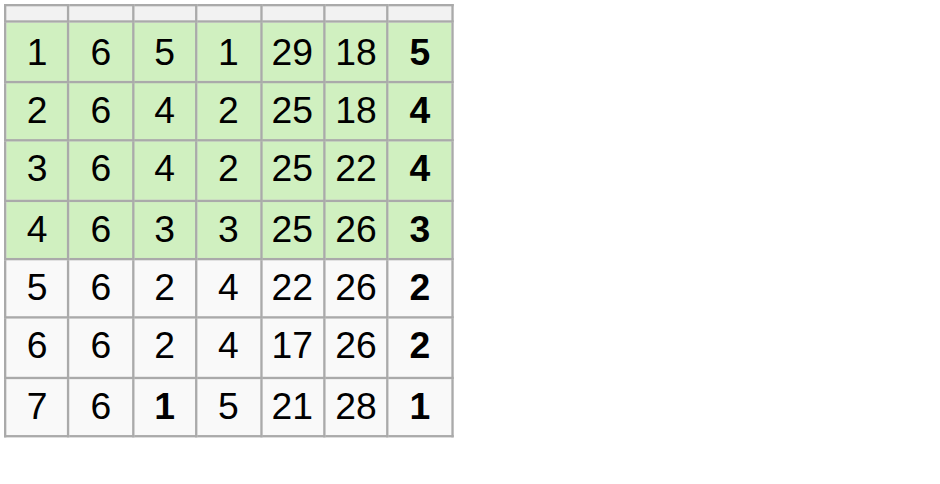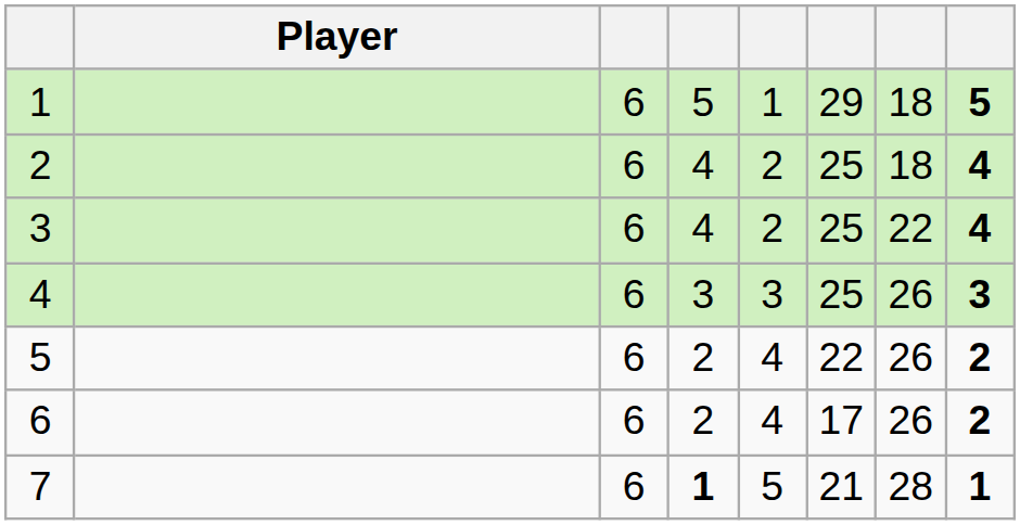+ column: Player
